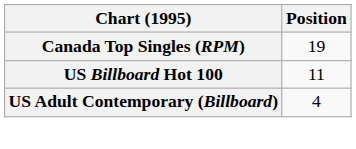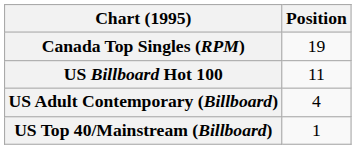+ row: US Top 40/Mainstream (Billboard) | 1
